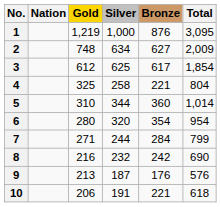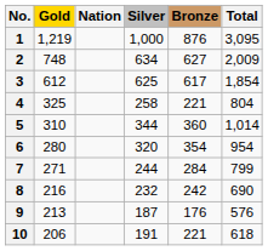columns swapped: Nation <-> Gold
